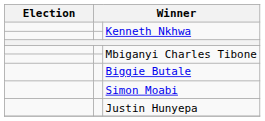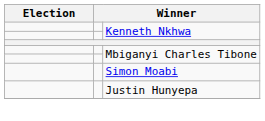- row: Biggie Butale
